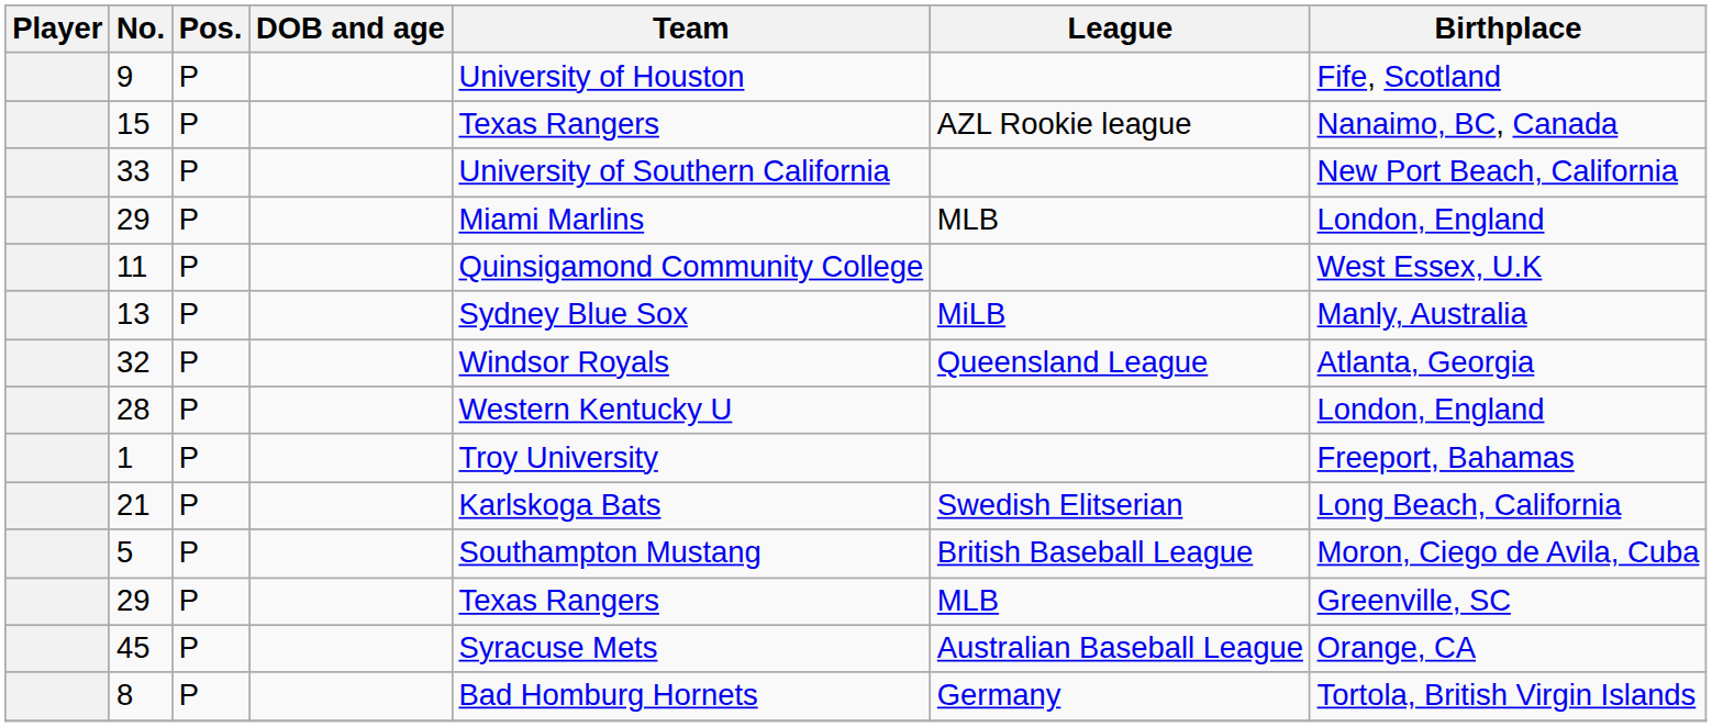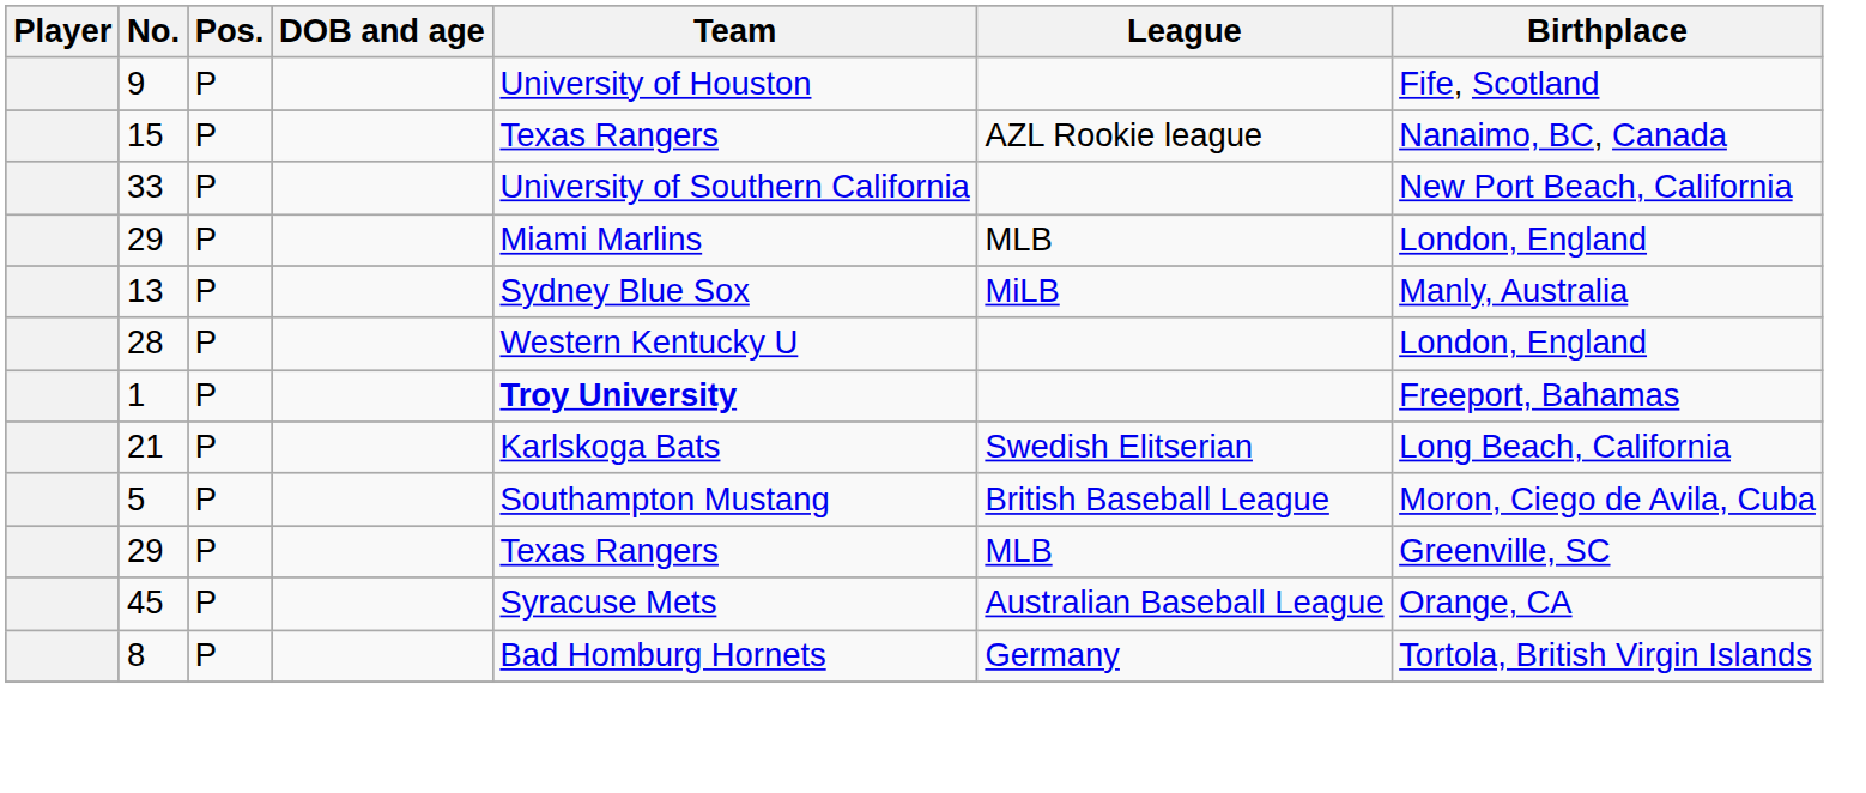- row: 11 | P | Quinsigamond Community College | West Essex, U.K
- row: 32 | P | Windsor Royals | Queensland League | Atlanta, Georgia
1 | Team: normal -> bold
